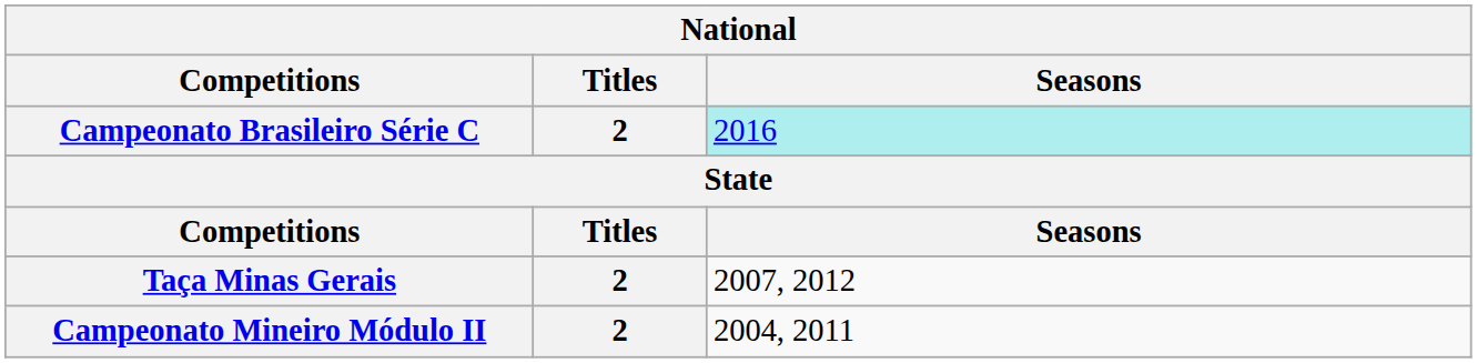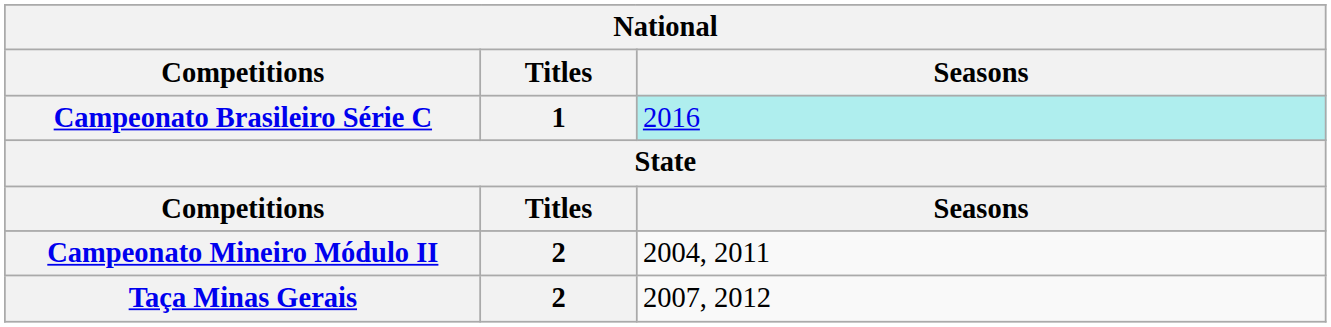Campeonato Brasileiro Série C | Titles: 2 -> 1
rows swapped: Taça Minas Gerais <-> Campeonato Mineiro Módulo II
